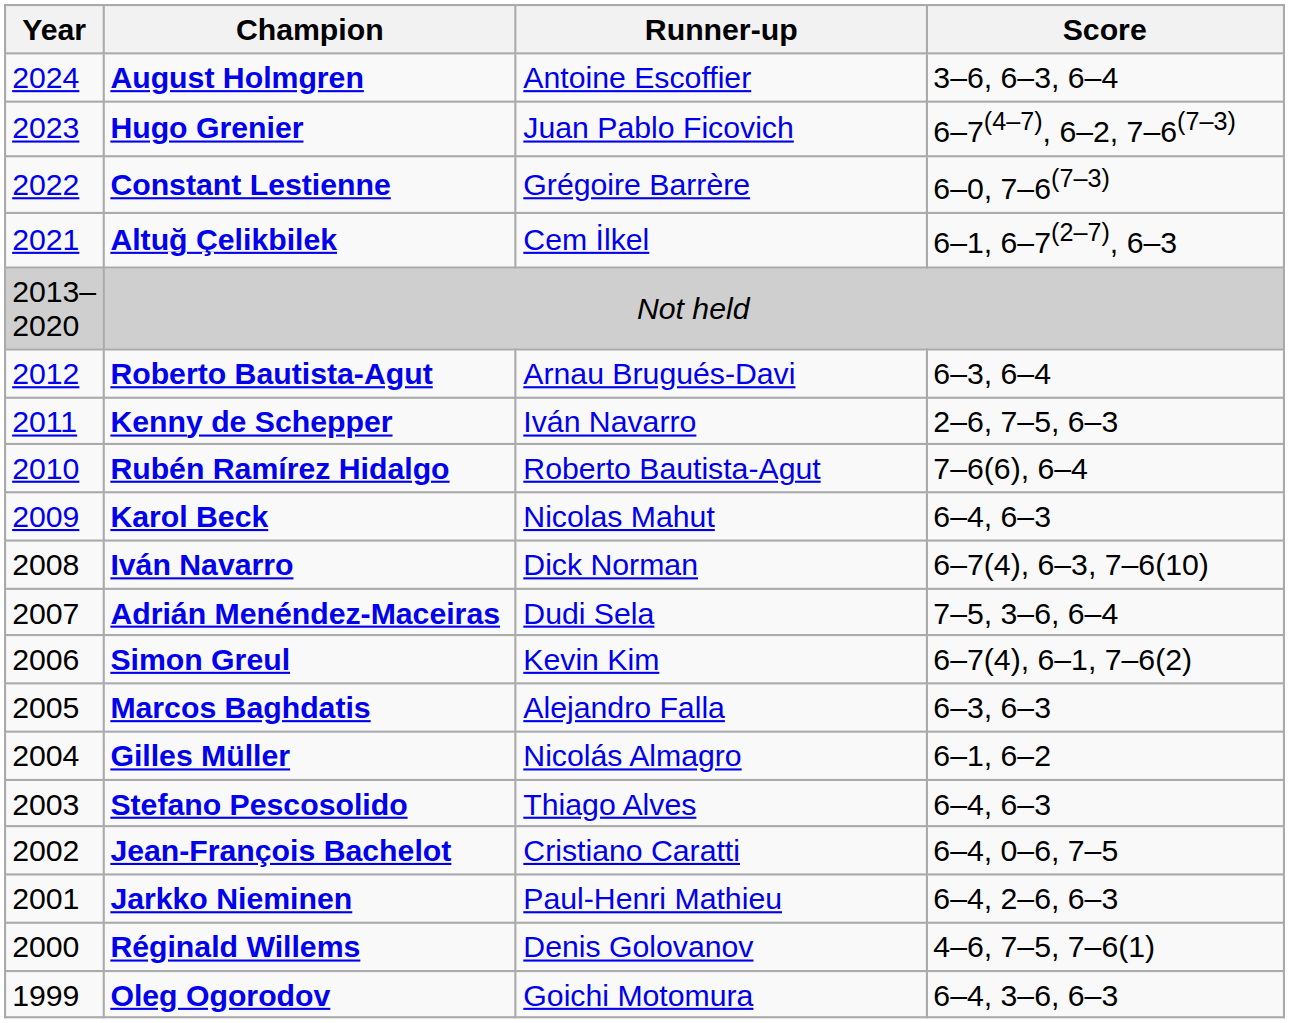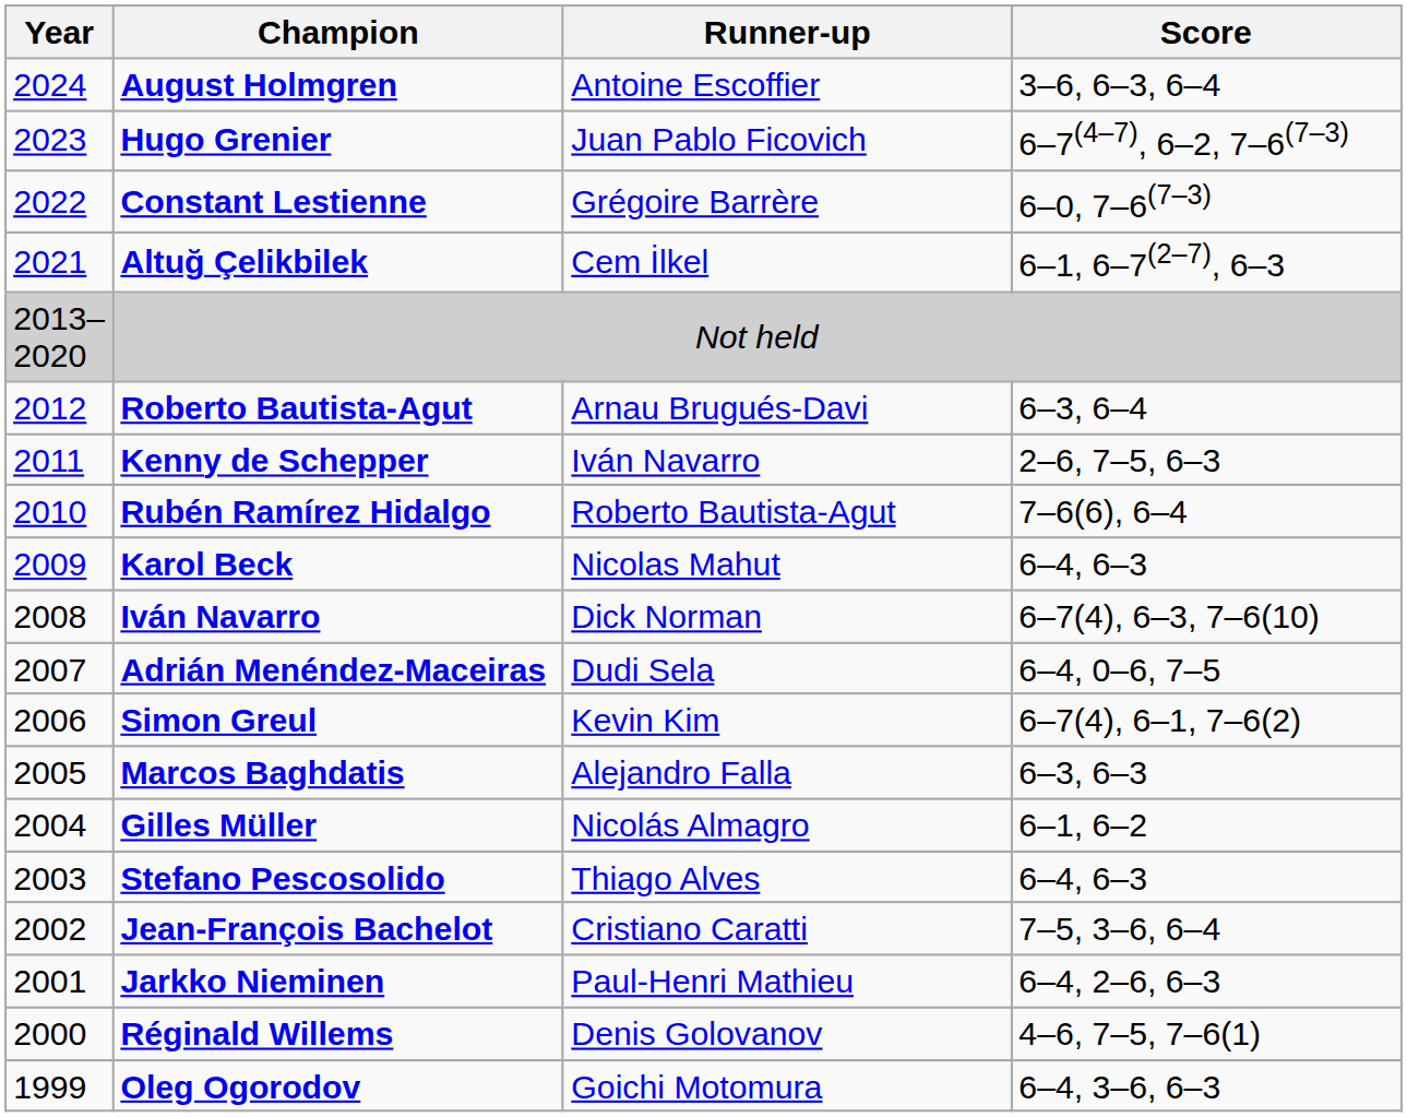Adrián Menéndez-Maceiras | Score: 7–5, 3–6, 6–4 -> 6–4, 0–6, 7–5
Jean-François Bachelot | Score: 6–4, 0–6, 7–5 -> 7–5, 3–6, 6–4
